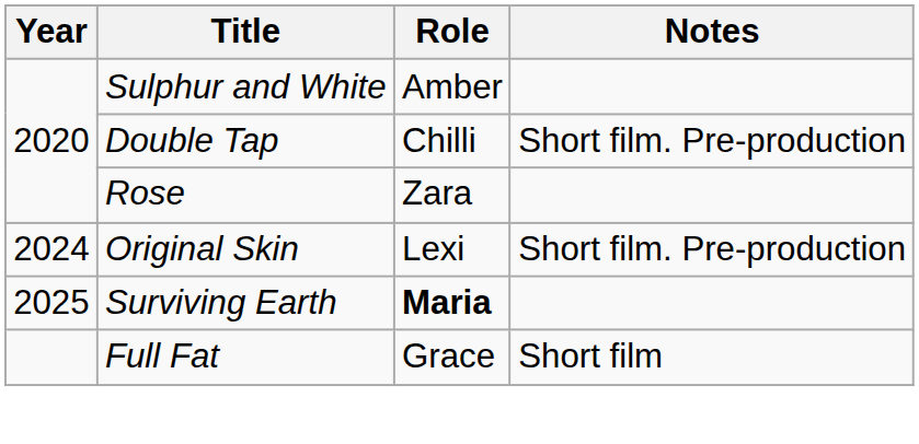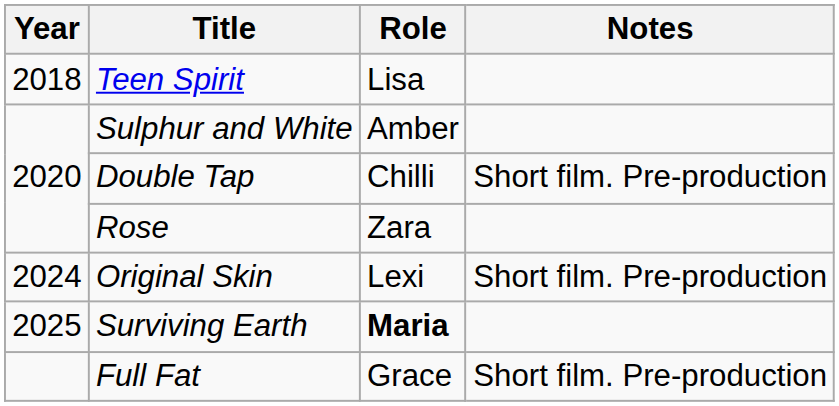+ row: 2018 | Teen Spirit | Lisa
Full Fat | Notes: Short film -> Short film. Pre-production
